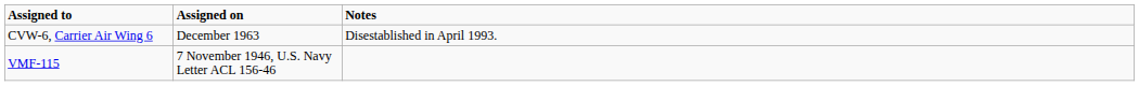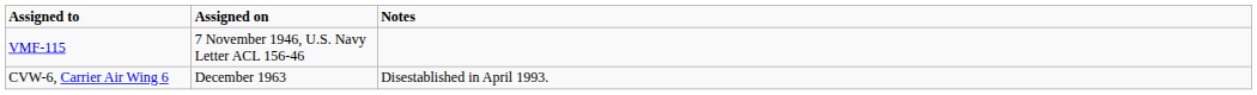rows swapped: VMF-115 <-> CVW-6, Carrier Air Wing 6
